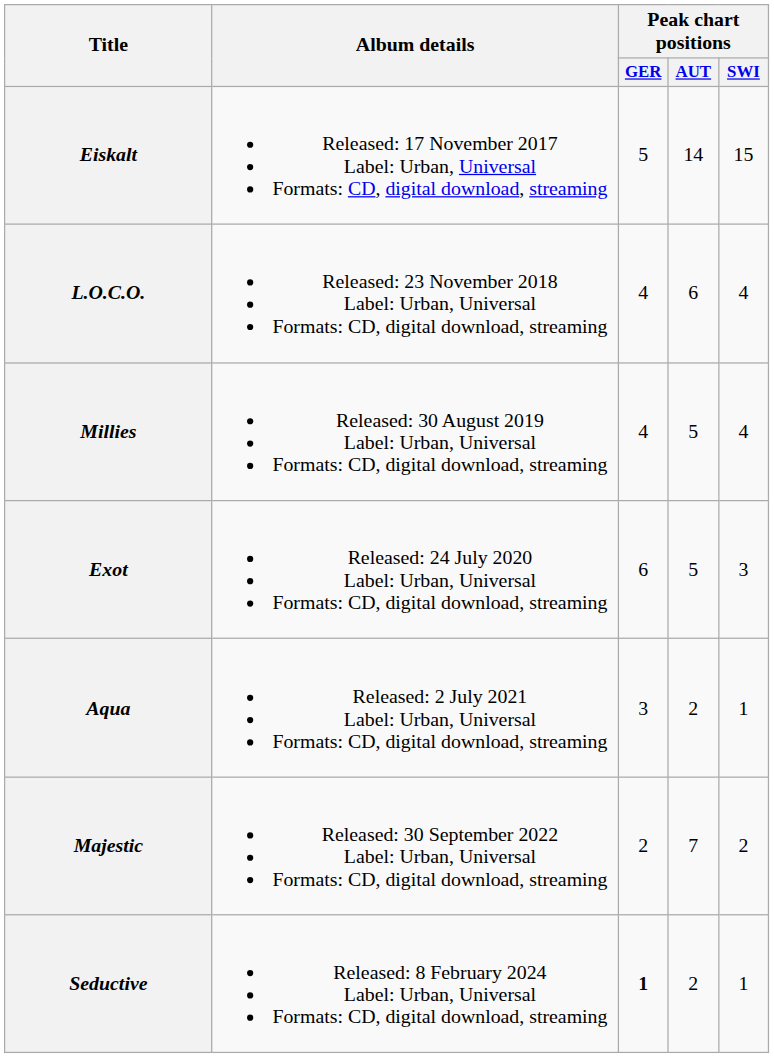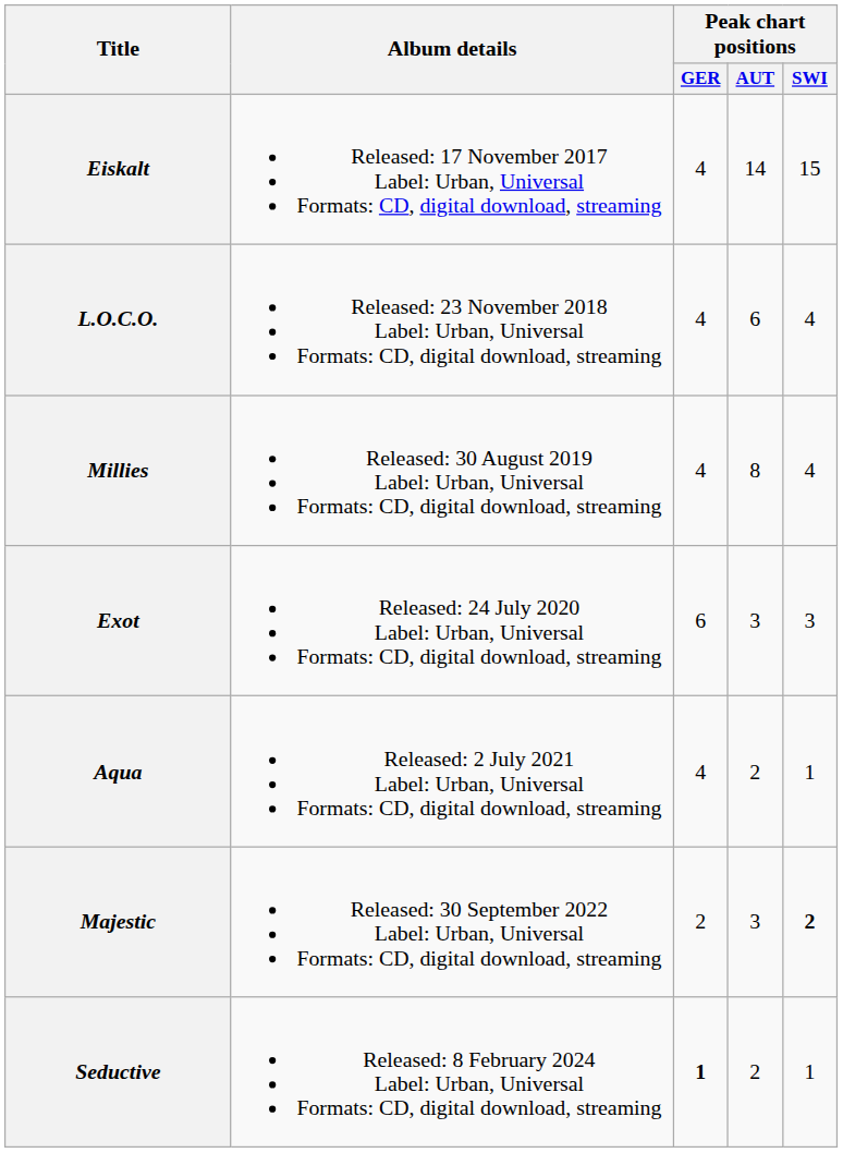Eiskalt | Peak chart positions / GER: 5 -> 4
Millies | Peak chart positions / AUT: 5 -> 8
Exot | Peak chart positions / AUT: 5 -> 3
Aqua | Peak chart positions / GER: 3 -> 4
Majestic | Peak chart positions / AUT: 7 -> 3
Majestic | Peak chart positions / SWI: normal -> bold
